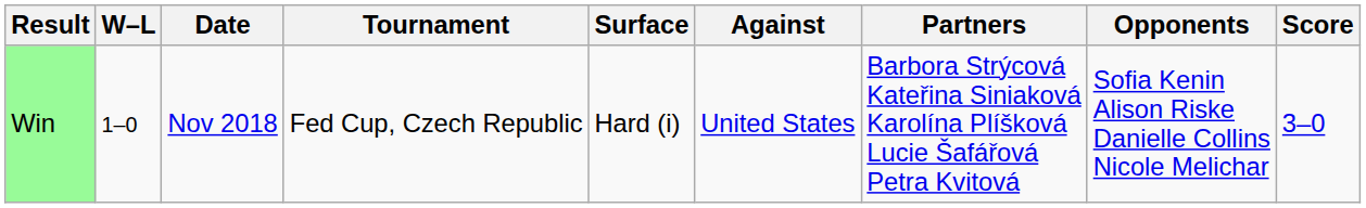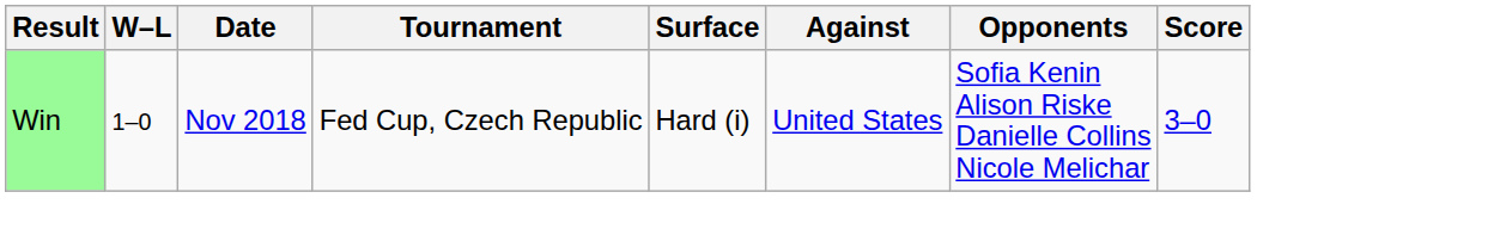- column: Partners | Barbora Strýcová Kateřina Siniaková Karolína Plíšková Lucie Šafářová Petra Kvitová
